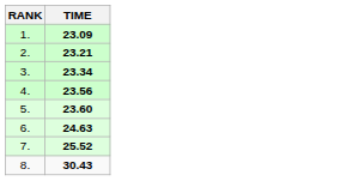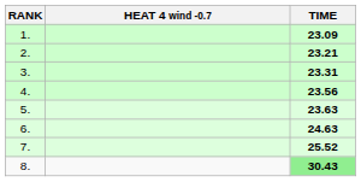+ column: HEAT 4 wind -0.7
3. | TIME: 23.34 -> 23.31
5. | TIME: 23.60 -> 23.63
8. | TIME: no background -> lightgreen background
